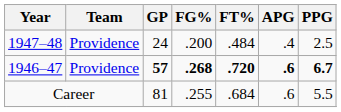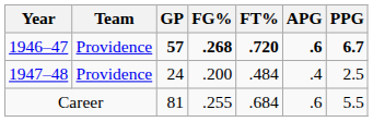rows swapped: 1946–47 <-> 1947–48
